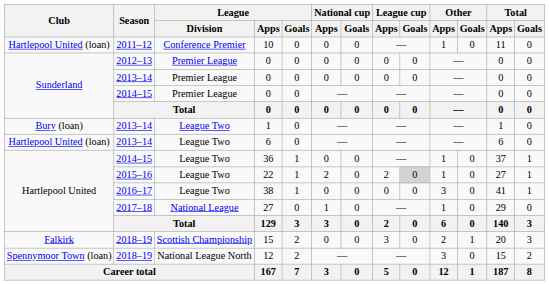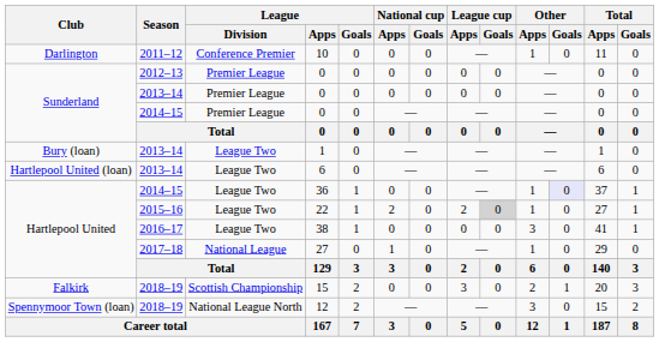10 | Club: Hartlepool United (loan) -> Darlington
36 | Other / Goals: no background -> lavender background
